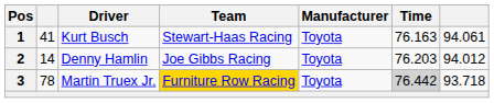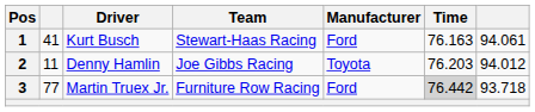1 | Manufacturer: Toyota -> Ford
2 | column 2: 14 -> 11
3 | column 2: 78 -> 77
3 | Team: gold background -> no background
3 | Manufacturer: Toyota -> Ford
